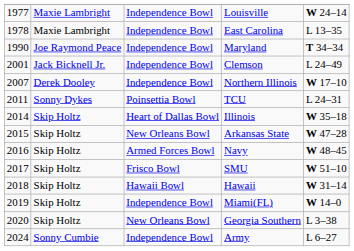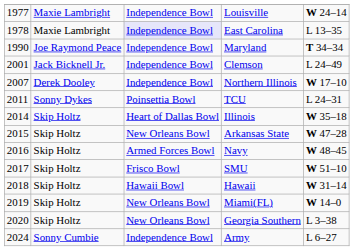East Carolina | column 3: no background -> lavender background
Miami(FL) | column 3: Independence Bowl -> New Orleans Bowl
